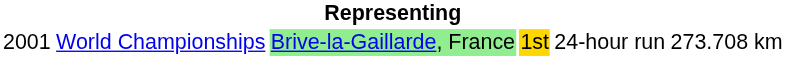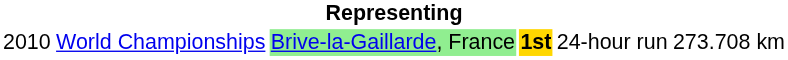World Championships | column 1: 2001 -> 2010
World Championships | column 4: normal -> bold
